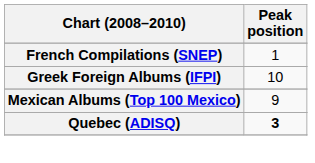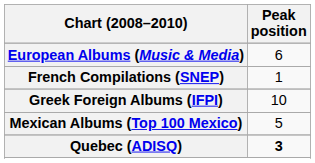+ row: European Albums (Music & Media) | 6
Mexican Albums (Top 100 Mexico) | Peak position: 9 -> 5
